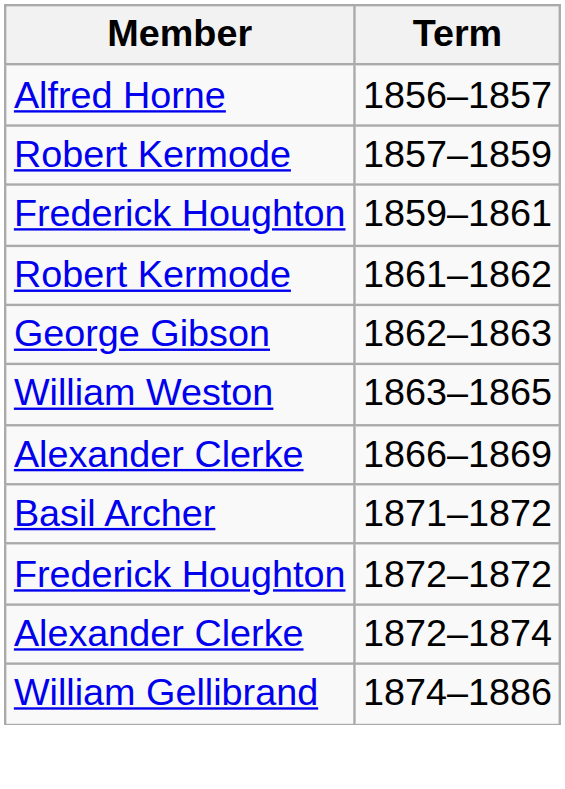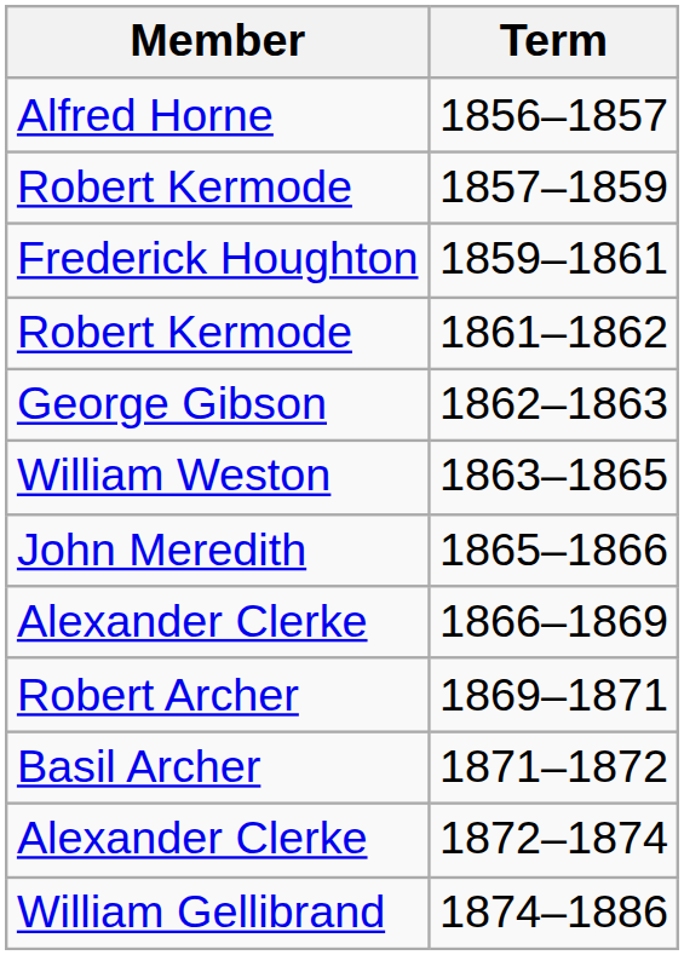+ row: John Meredith | 1865–1866
+ row: Robert Archer | 1869–1871
- row: Frederick Houghton | 1872–1872
